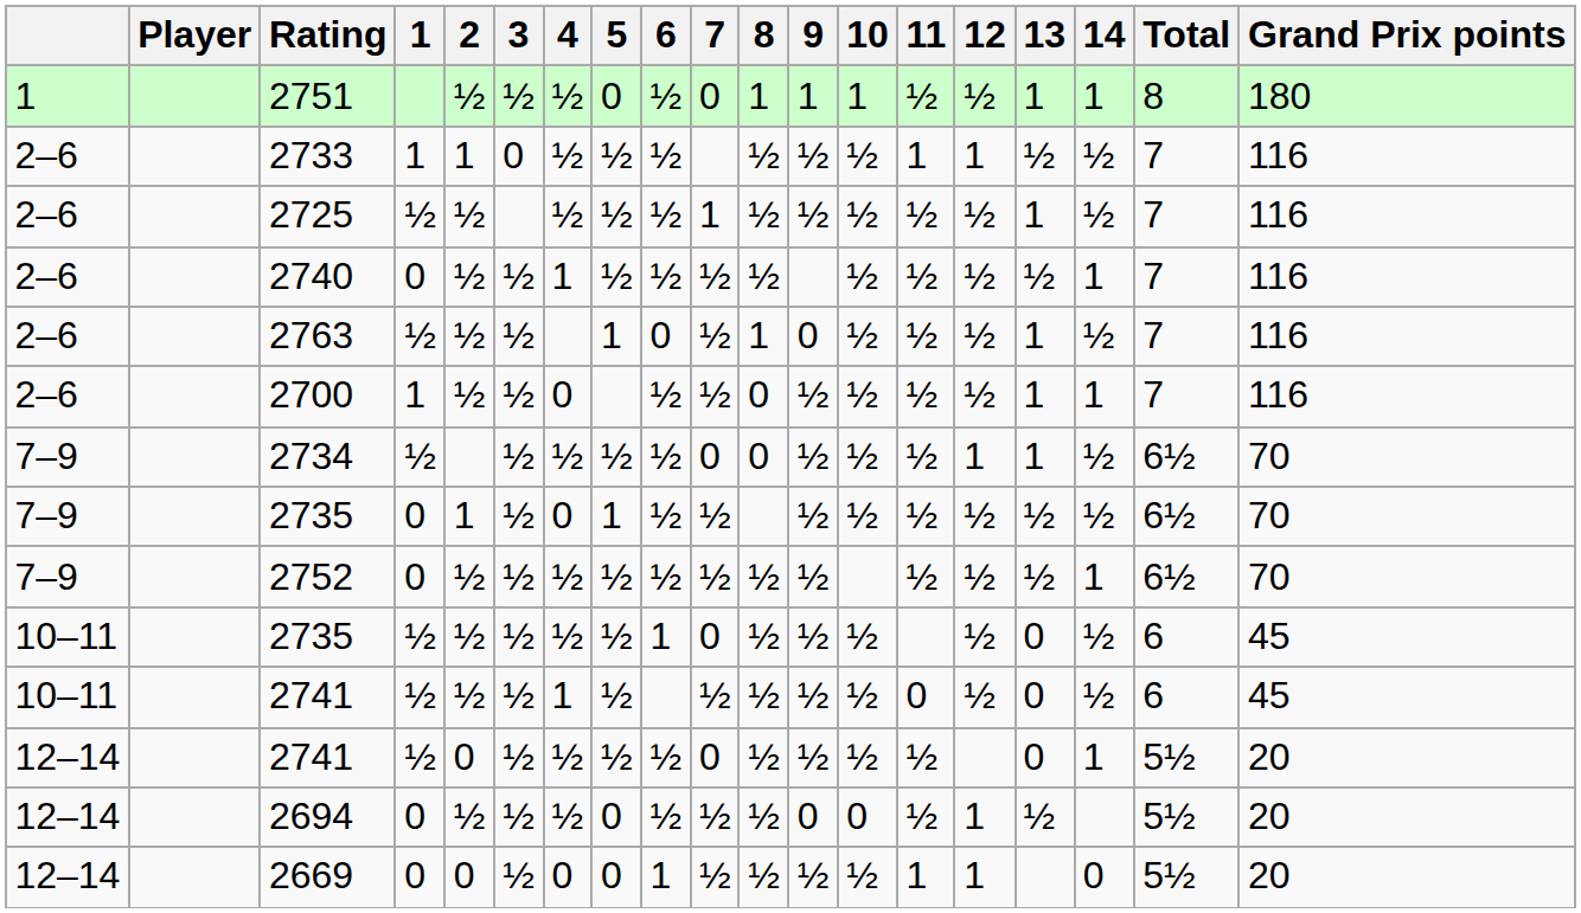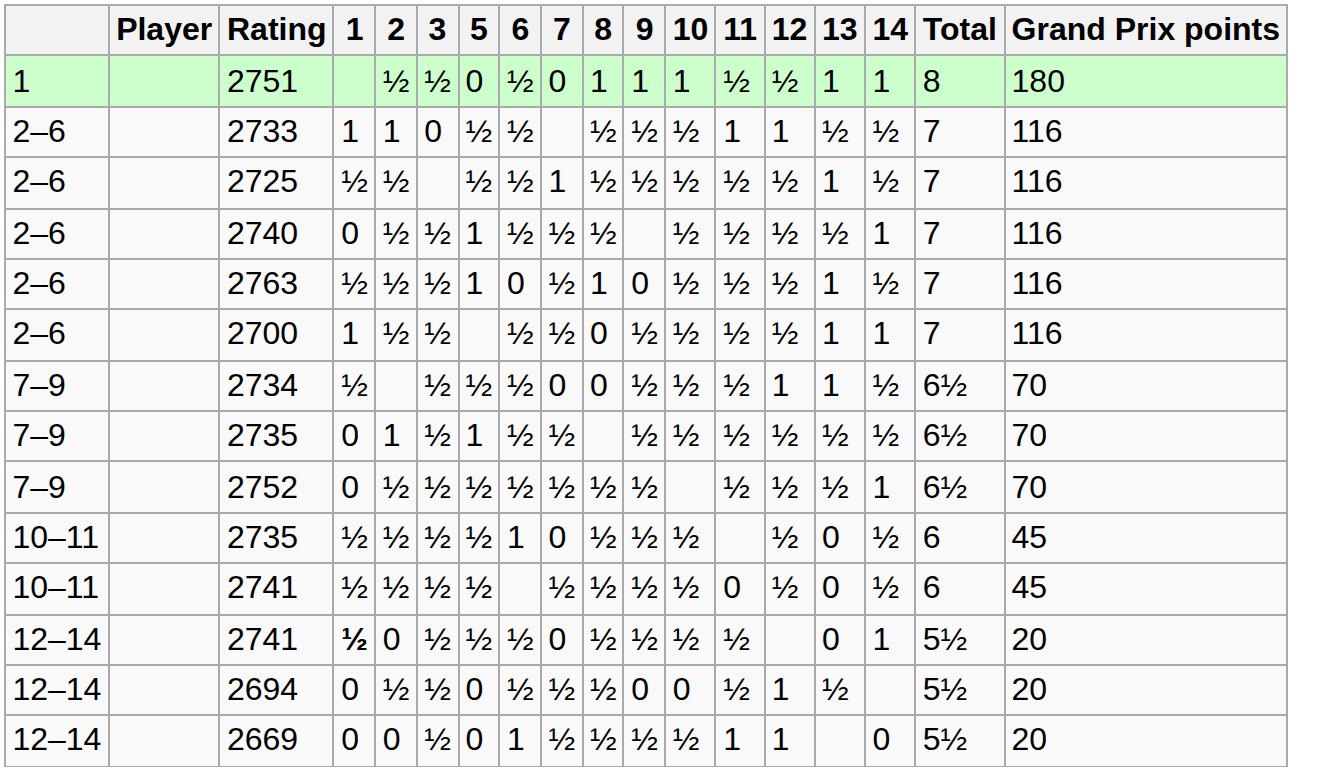- column: 4 | ½ | ½ | ½ | 1 | 0 | ½ | 0 | ½ | ½ | 1 | ½ | ½ | 0
2740 | 5: ½ -> 1
12–14 / 2741 | 1: normal -> bold
